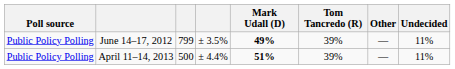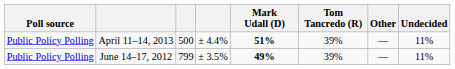rows swapped: April 11–14, 2013 <-> June 14–17, 2012
